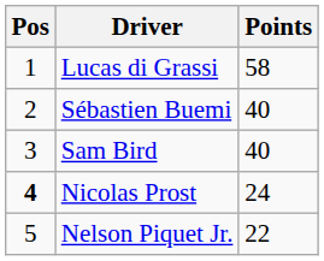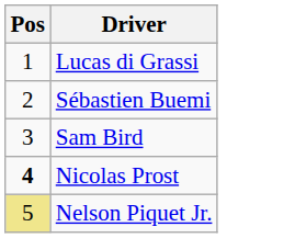- column: Points | 58 | 40 | 40 | 24 | 22
Nelson Piquet Jr. | Pos: no background -> khaki background
